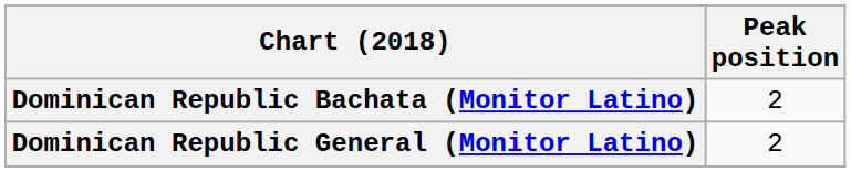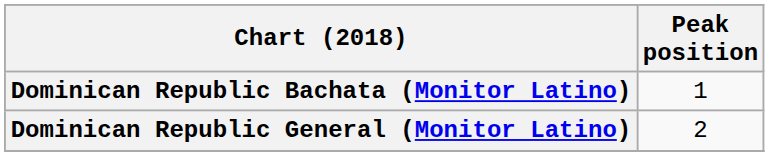Dominican Republic Bachata (Monitor Latino) | Peak position: 2 -> 1
